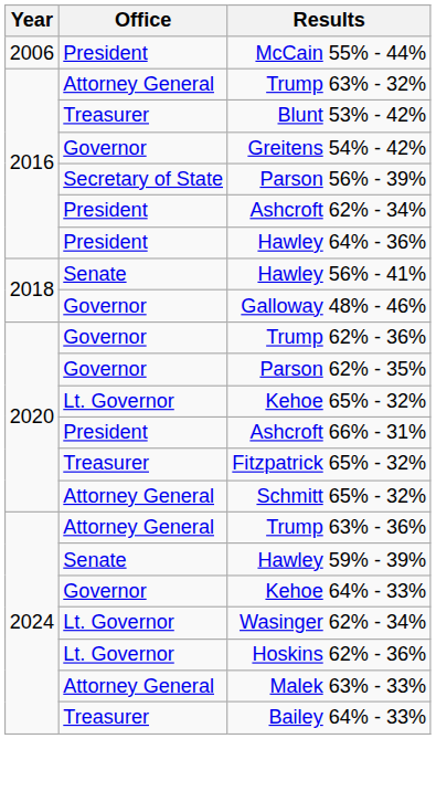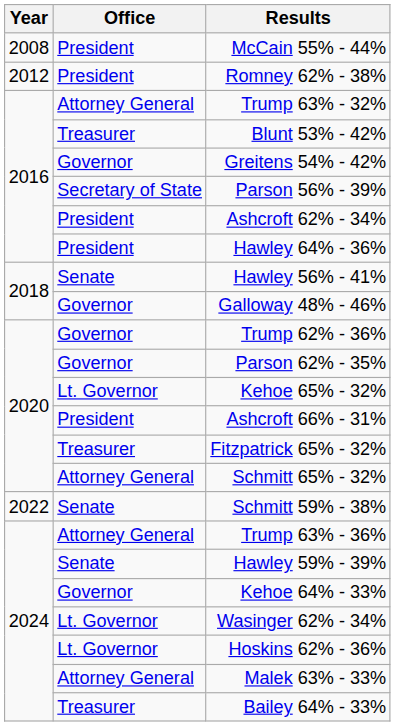McCain 55% - 44% | Year: 2006 -> 2008
+ row: 2012 | President | Romney 62% - 38%
+ row: 2022 | Senate | Schmitt 59% - 38%
